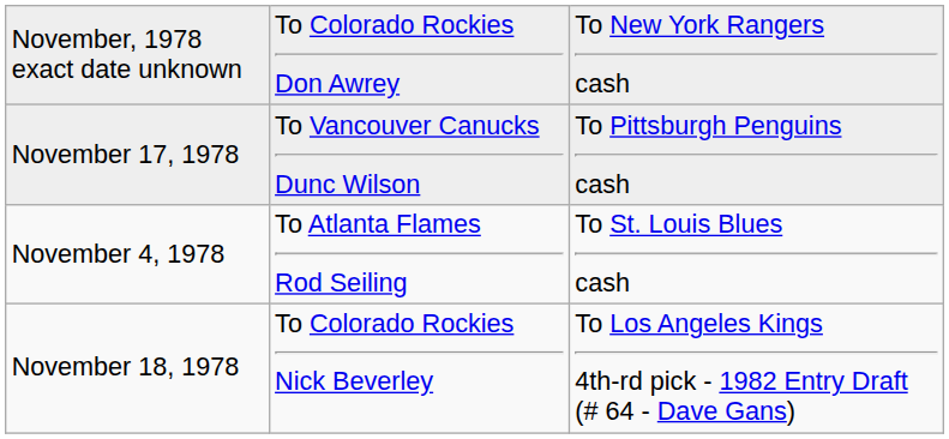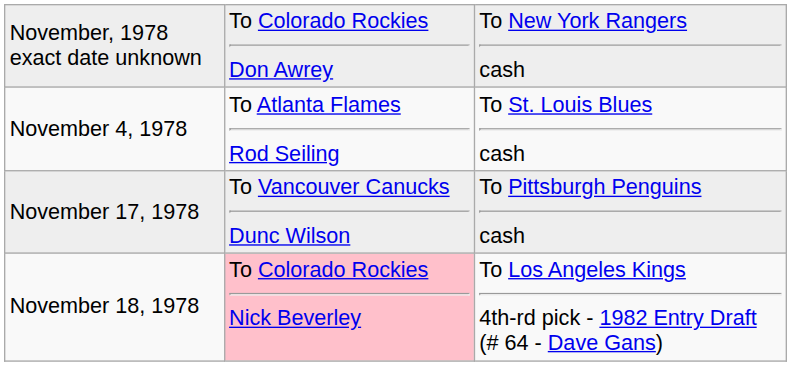rows swapped: November 4, 1978 <-> November 17, 1978
November 18, 1978 | column 2: no background -> pink background
